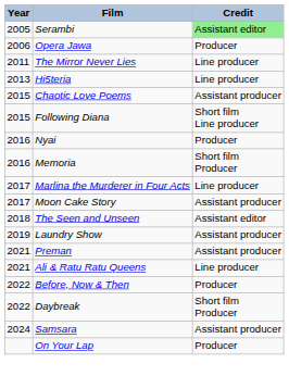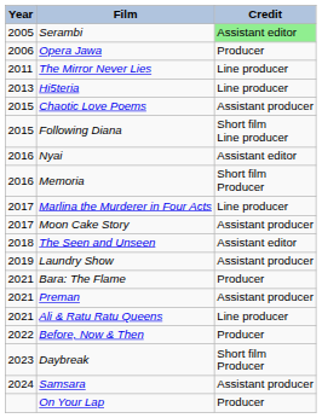Nyai | Credit: Producer -> Assistant editor
+ row: 2021 | Bara: The Flame | Producer
Daybreak | Year: 2022 -> 2023
